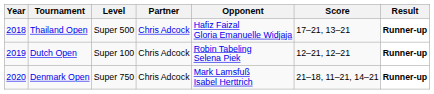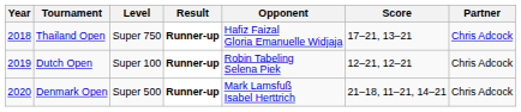columns swapped: Partner <-> Result
Thailand Open | Level: Super 500 -> Super 750
Denmark Open | Level: Super 750 -> Super 500
